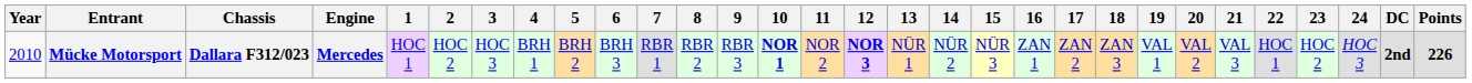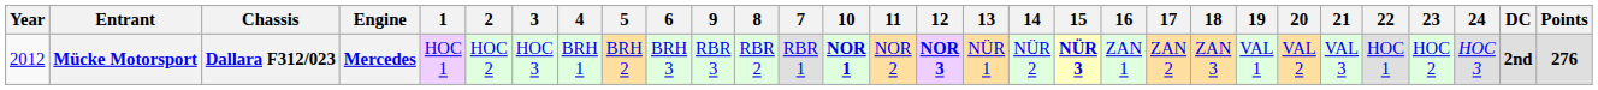columns swapped: 7 <-> 9
Mücke Motorsport | Year: 2010 -> 2012
Mücke Motorsport | 15: normal -> bold
Mücke Motorsport | Points: 226 -> 276
